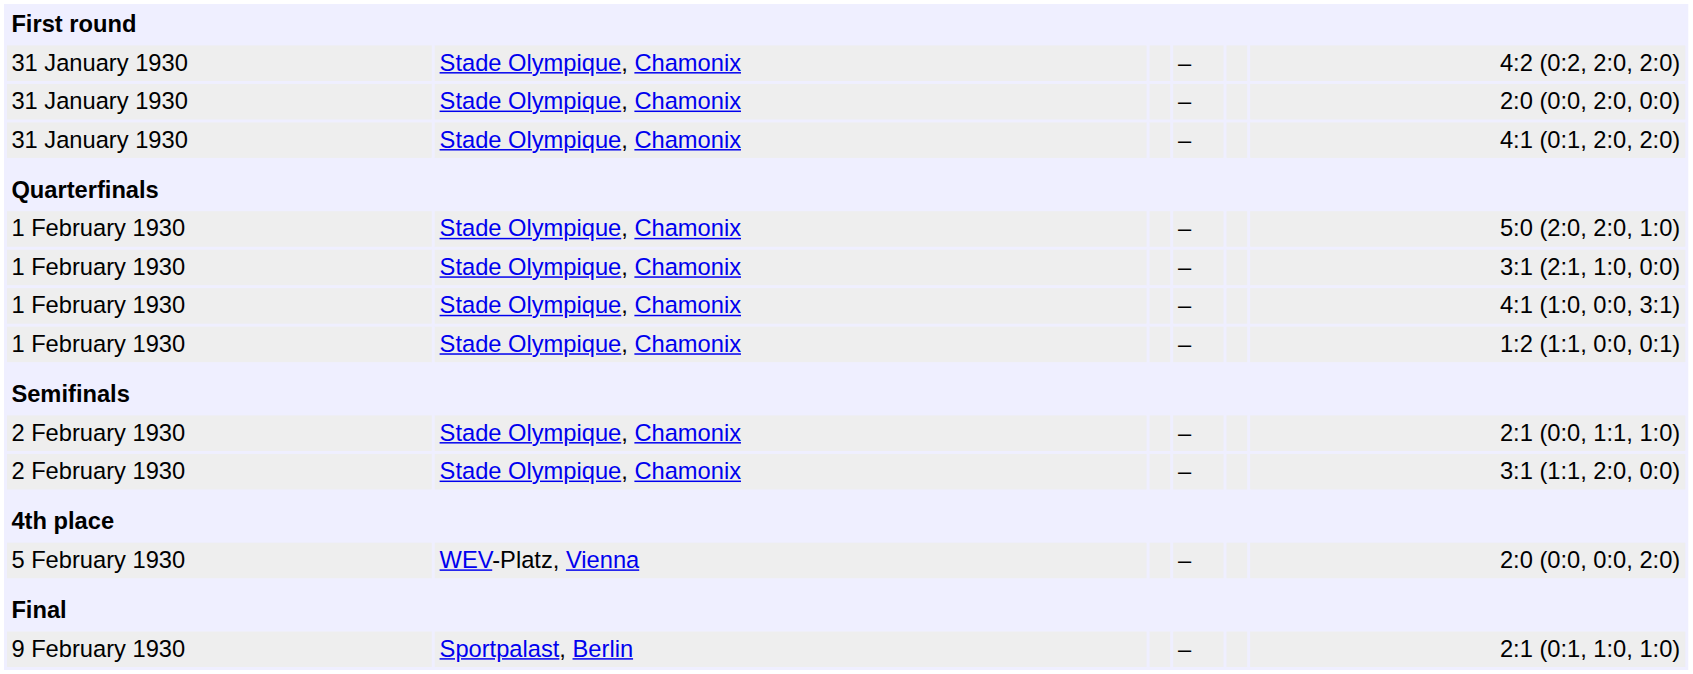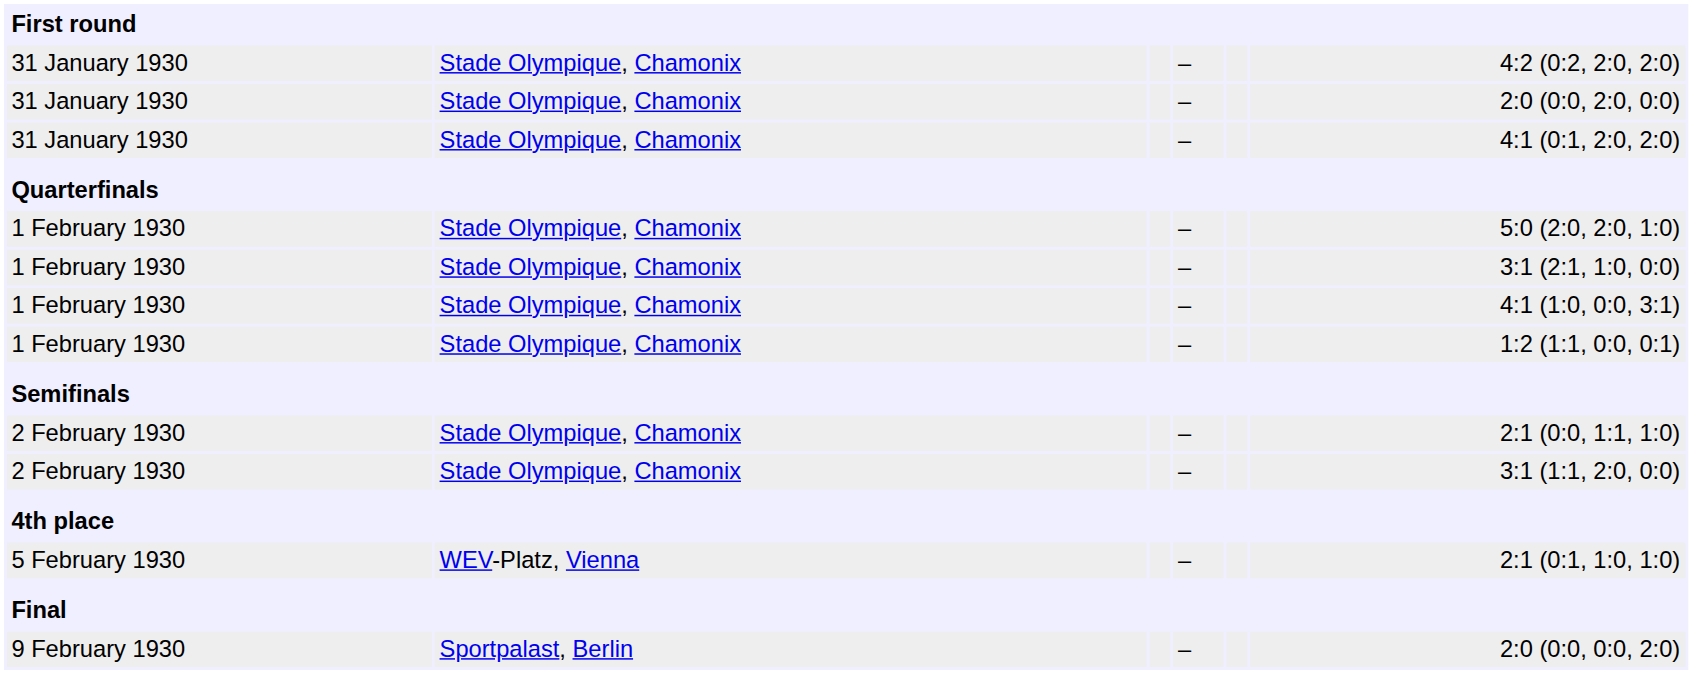5 February 1930 | column 6: 2:0 (0:0, 0:0, 2:0) -> 2:1 (0:1, 1:0, 1:0)
9 February 1930 | column 6: 2:1 (0:1, 1:0, 1:0) -> 2:0 (0:0, 0:0, 2:0)
